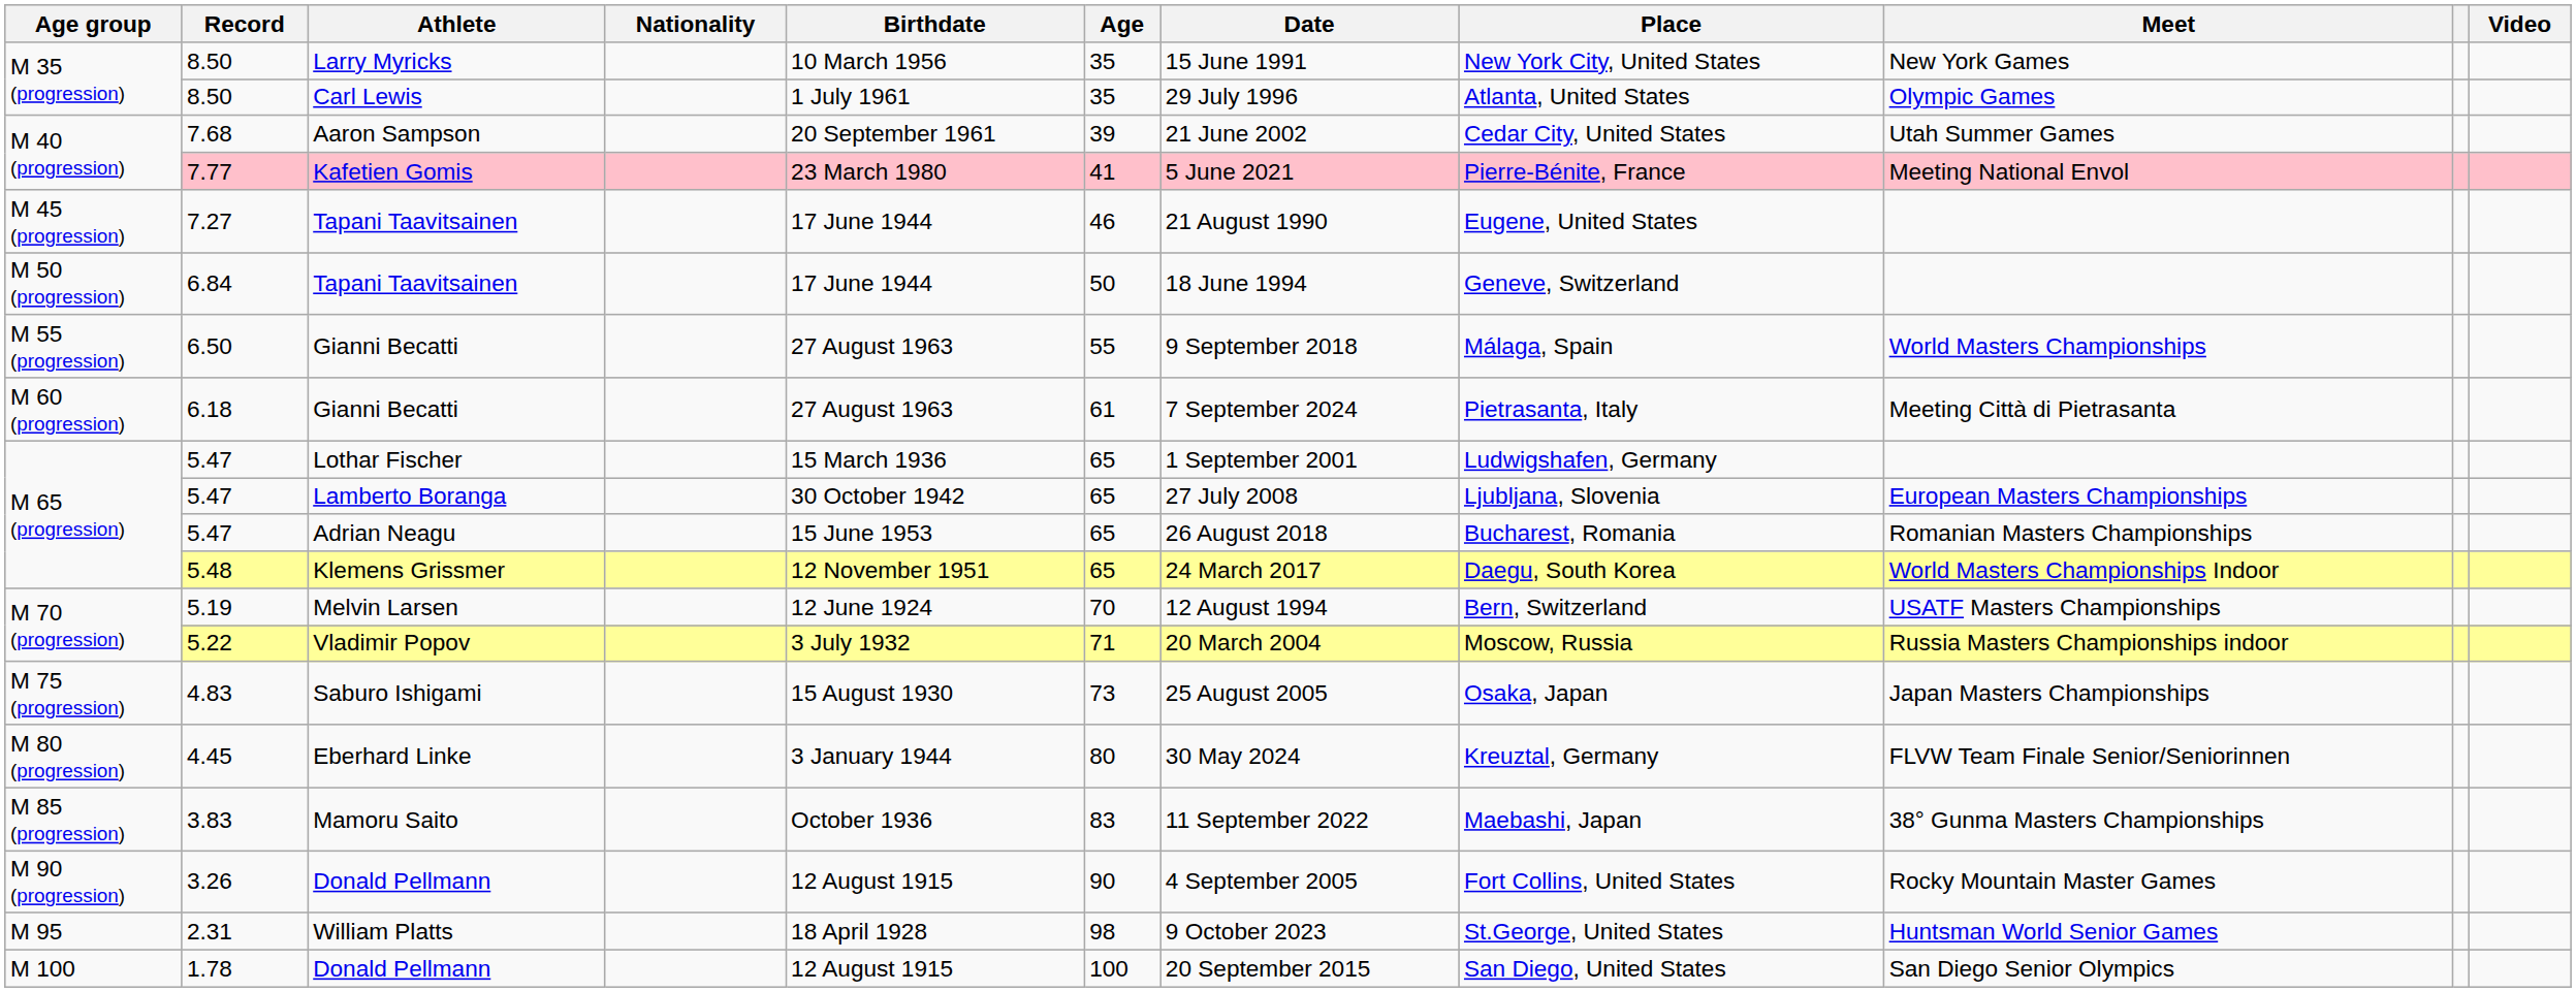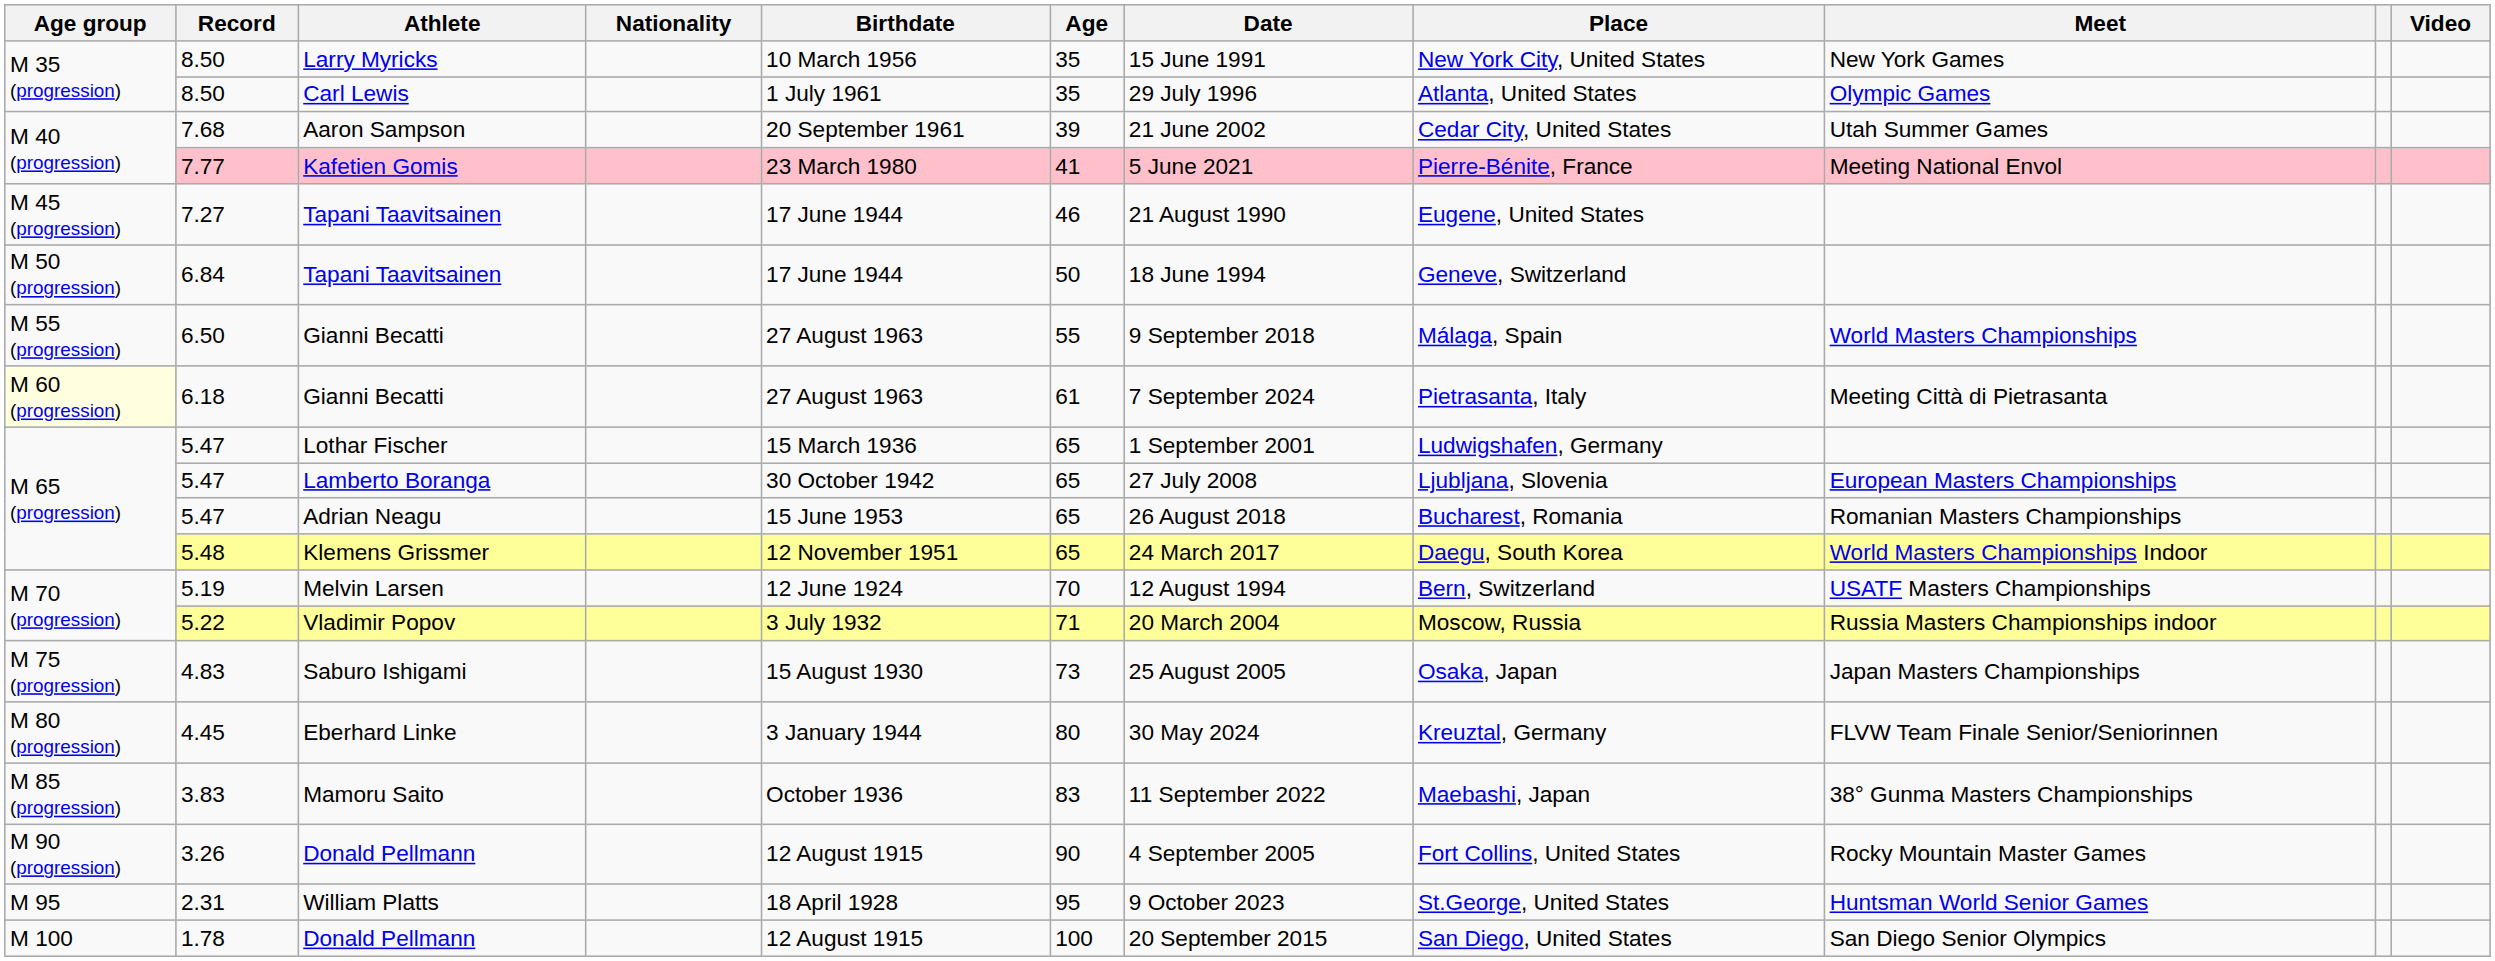6.18 | Age group: no background -> lightyellow background
2.31 | Age: 98 -> 95
